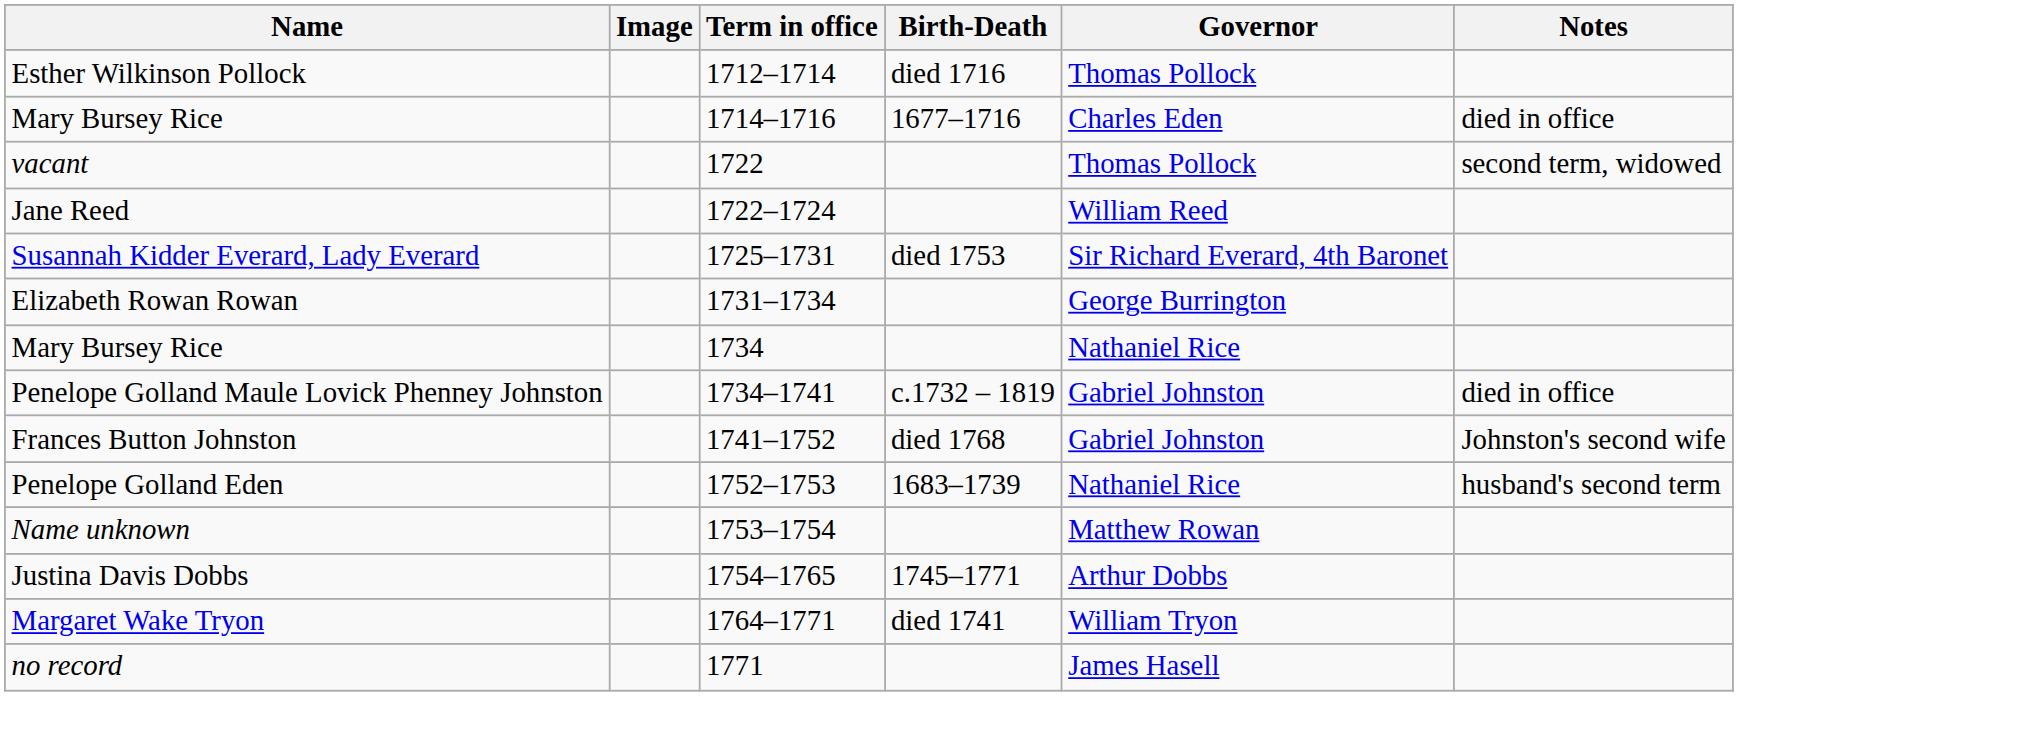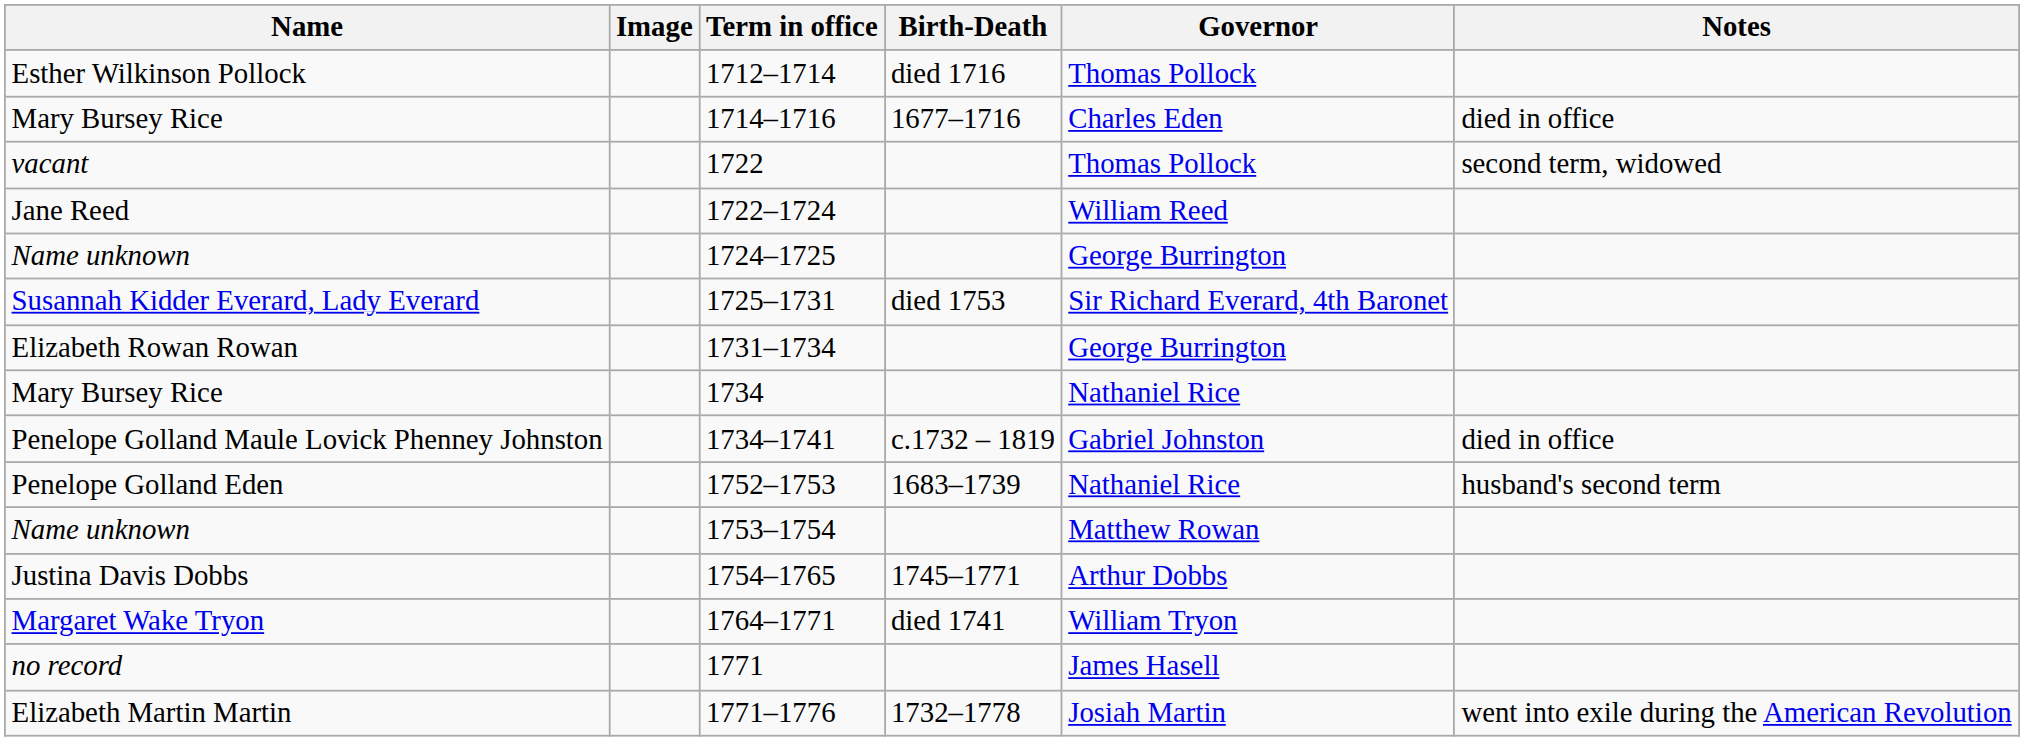+ row: Name unknown | 1724–1725 | George Burrington
- row: Frances Button Johnston | 1741–1752 | died 1768 | Gabriel Johnston | Johnston's second wife
+ row: Elizabeth Martin Martin | 1771–1776 | 1732–1778 | Josiah Martin | went into exile during the American Revolution
